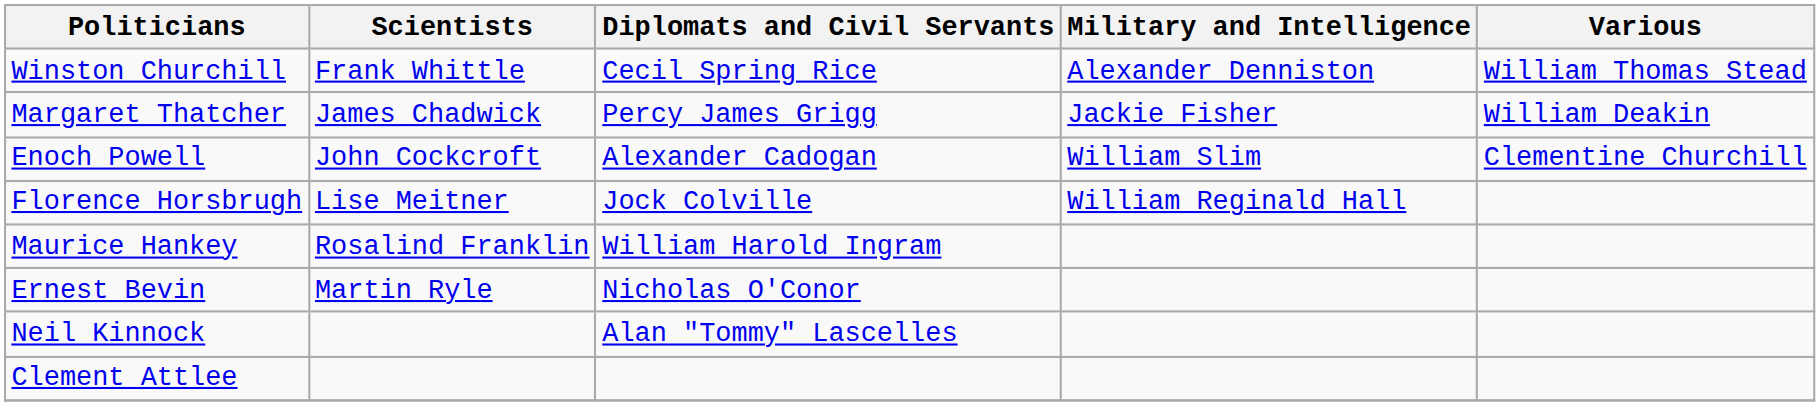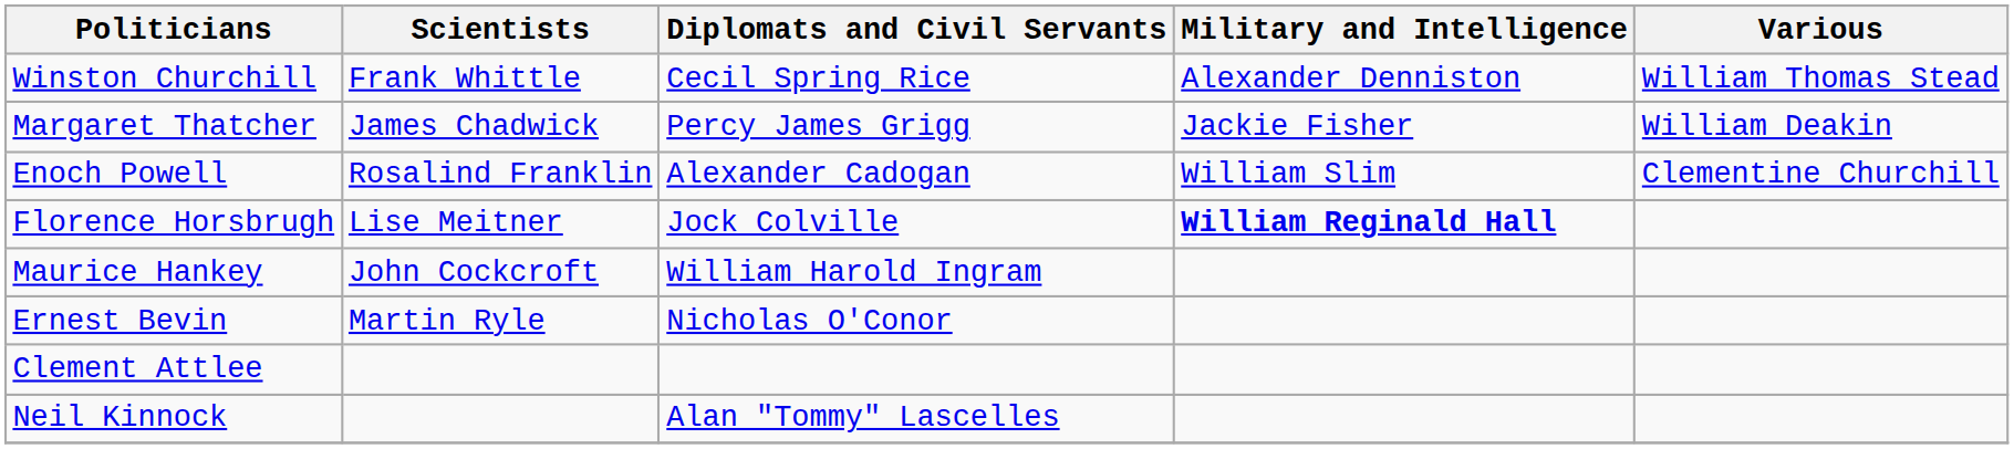Enoch Powell | Scientists: John Cockcroft -> Rosalind Franklin
Florence Horsbrugh | Military and Intelligence: normal -> bold
Maurice Hankey | Scientists: Rosalind Franklin -> John Cockcroft
rows swapped: Neil Kinnock <-> Clement Attlee
